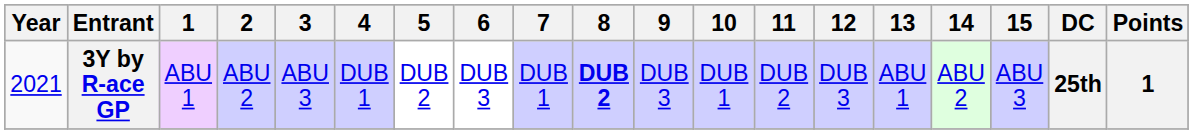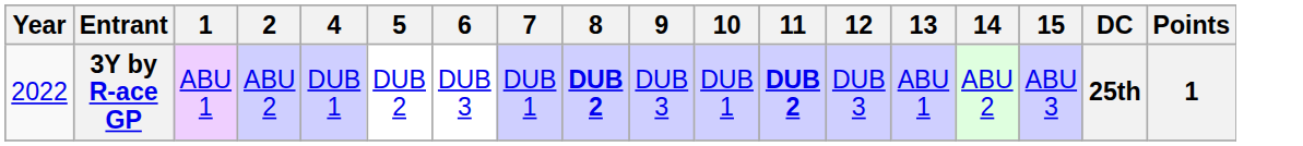- column: 3 | ABU 3
3Y by R-ace GP | Year: 2021 -> 2022
3Y by R-ace GP | 11: normal -> bold
